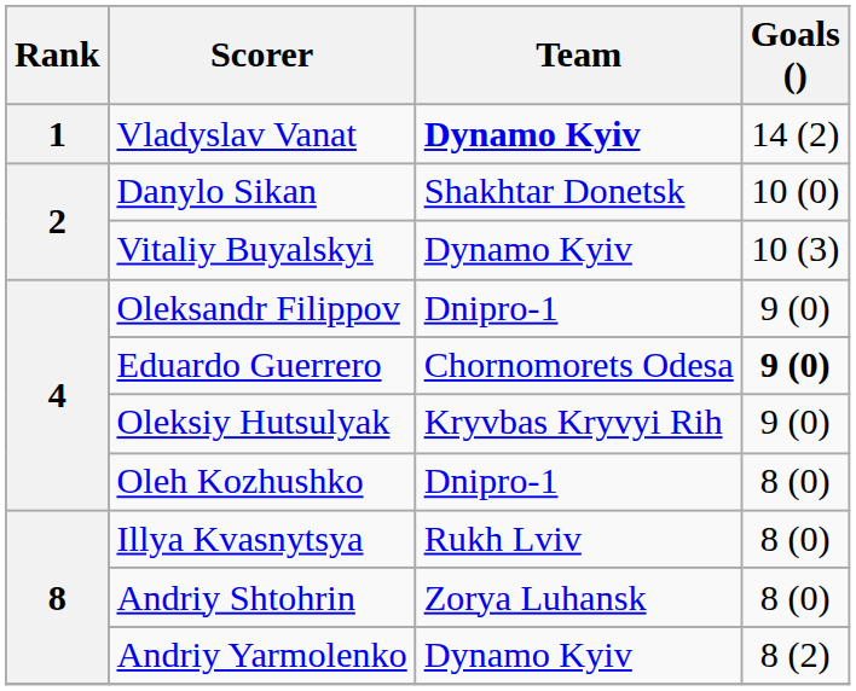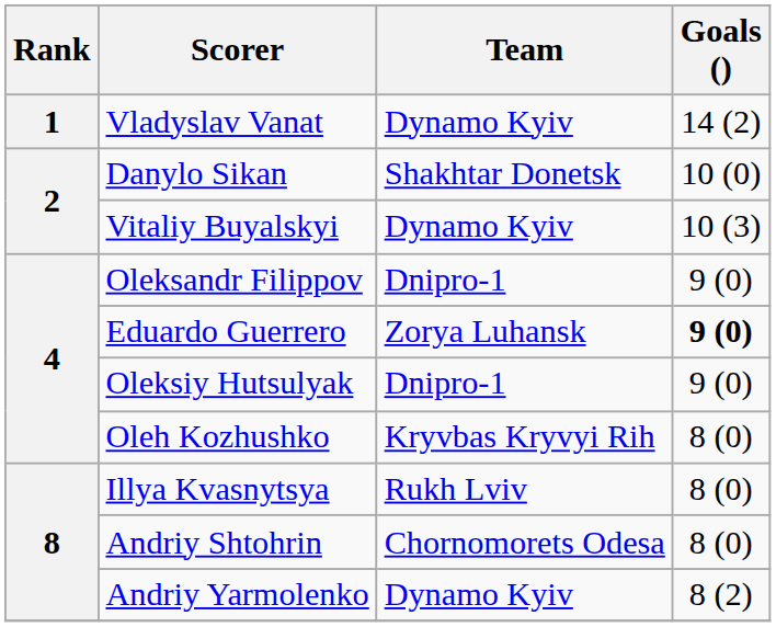Vladyslav Vanat | Team: bold -> normal
Eduardo Guerrero | Team: Chornomorets Odesa -> Zorya Luhansk
Oleksiy Hutsulyak | Team: Kryvbas Kryvyi Rih -> Dnipro-1
Oleh Kozhushko | Team: Dnipro-1 -> Kryvbas Kryvyi Rih
Andriy Shtohrin | Team: Zorya Luhansk -> Chornomorets Odesa
